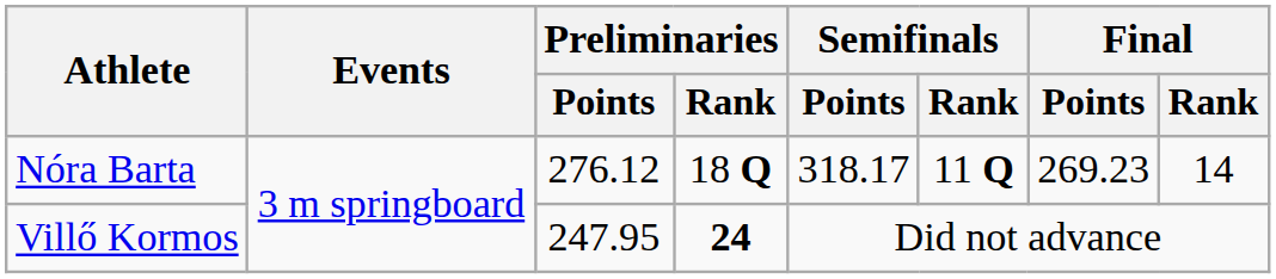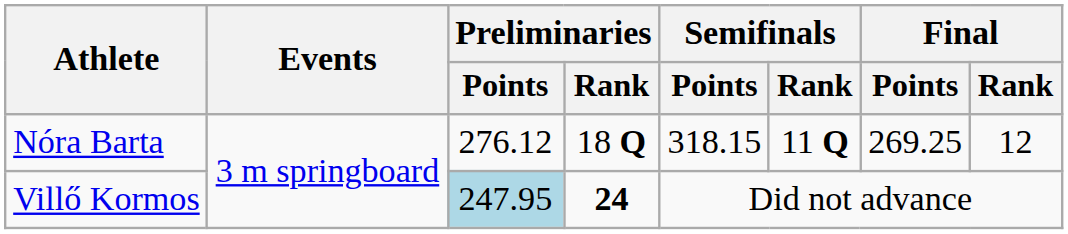Nóra Barta | Semifinals / Points: 318.17 -> 318.15
Nóra Barta | Final / Points: 269.23 -> 269.25
Nóra Barta | Final / Rank: 14 -> 12
Villő Kormos | Preliminaries / Points: no background -> lightblue background
